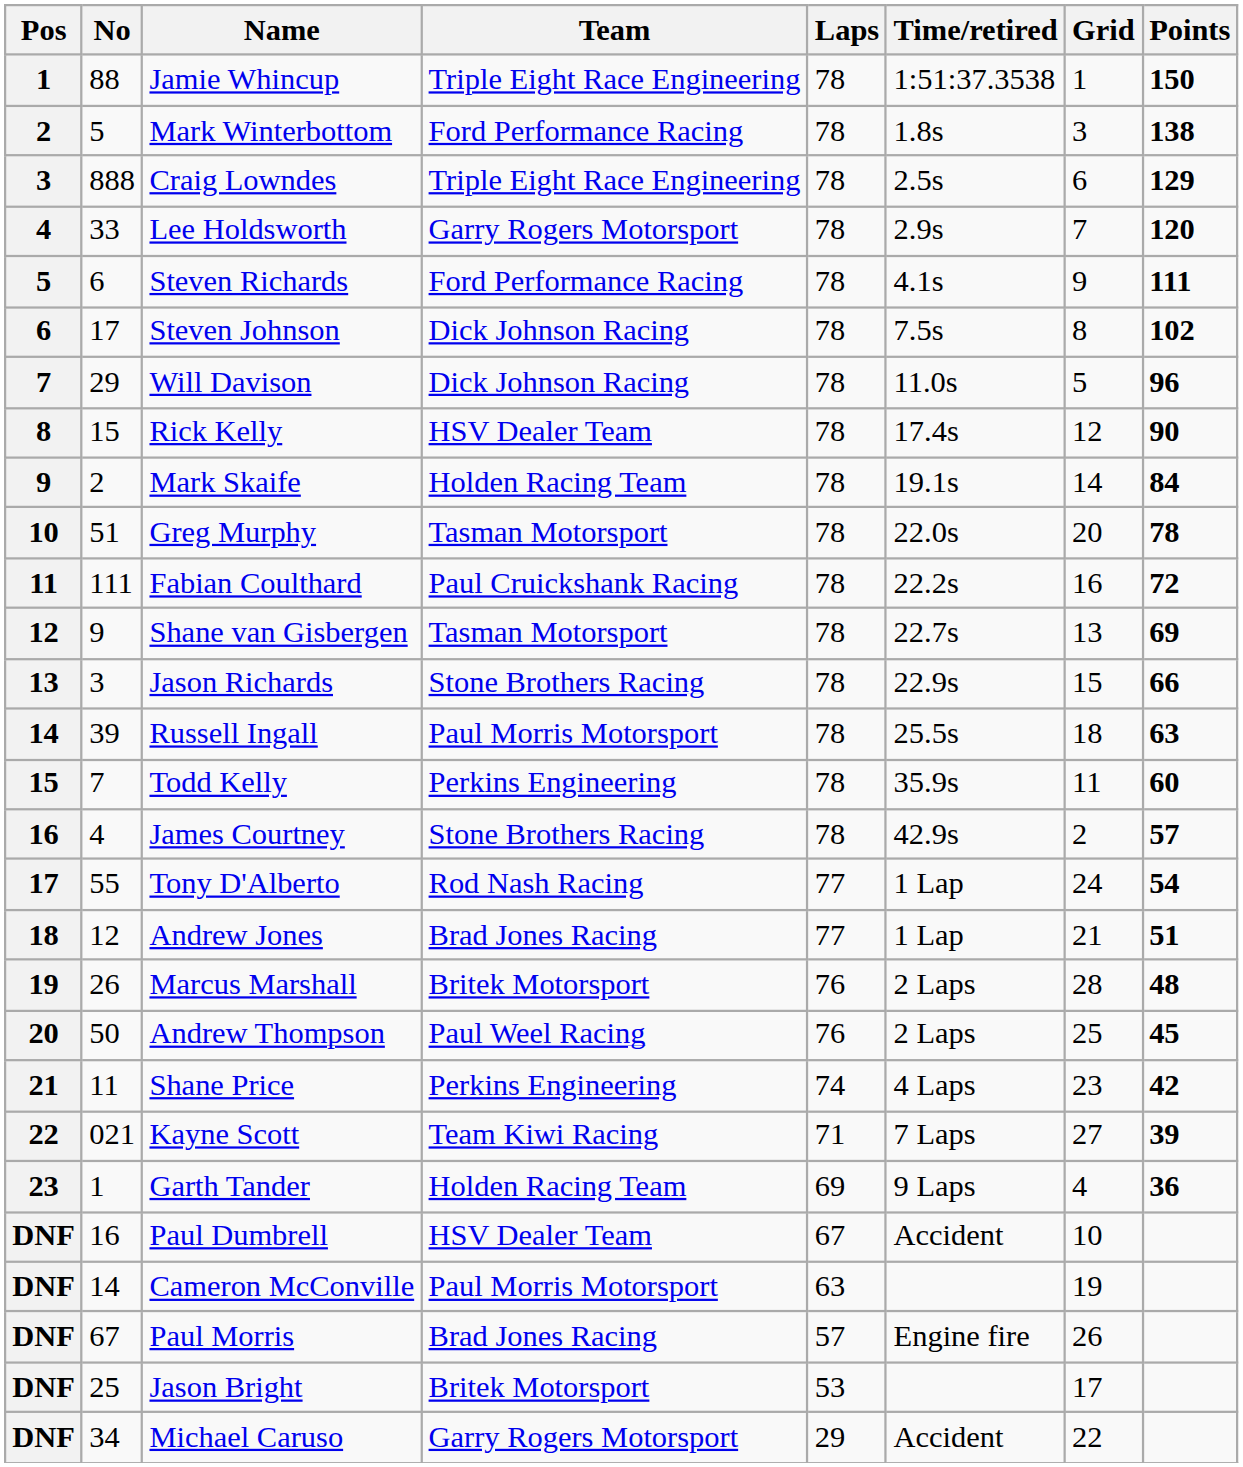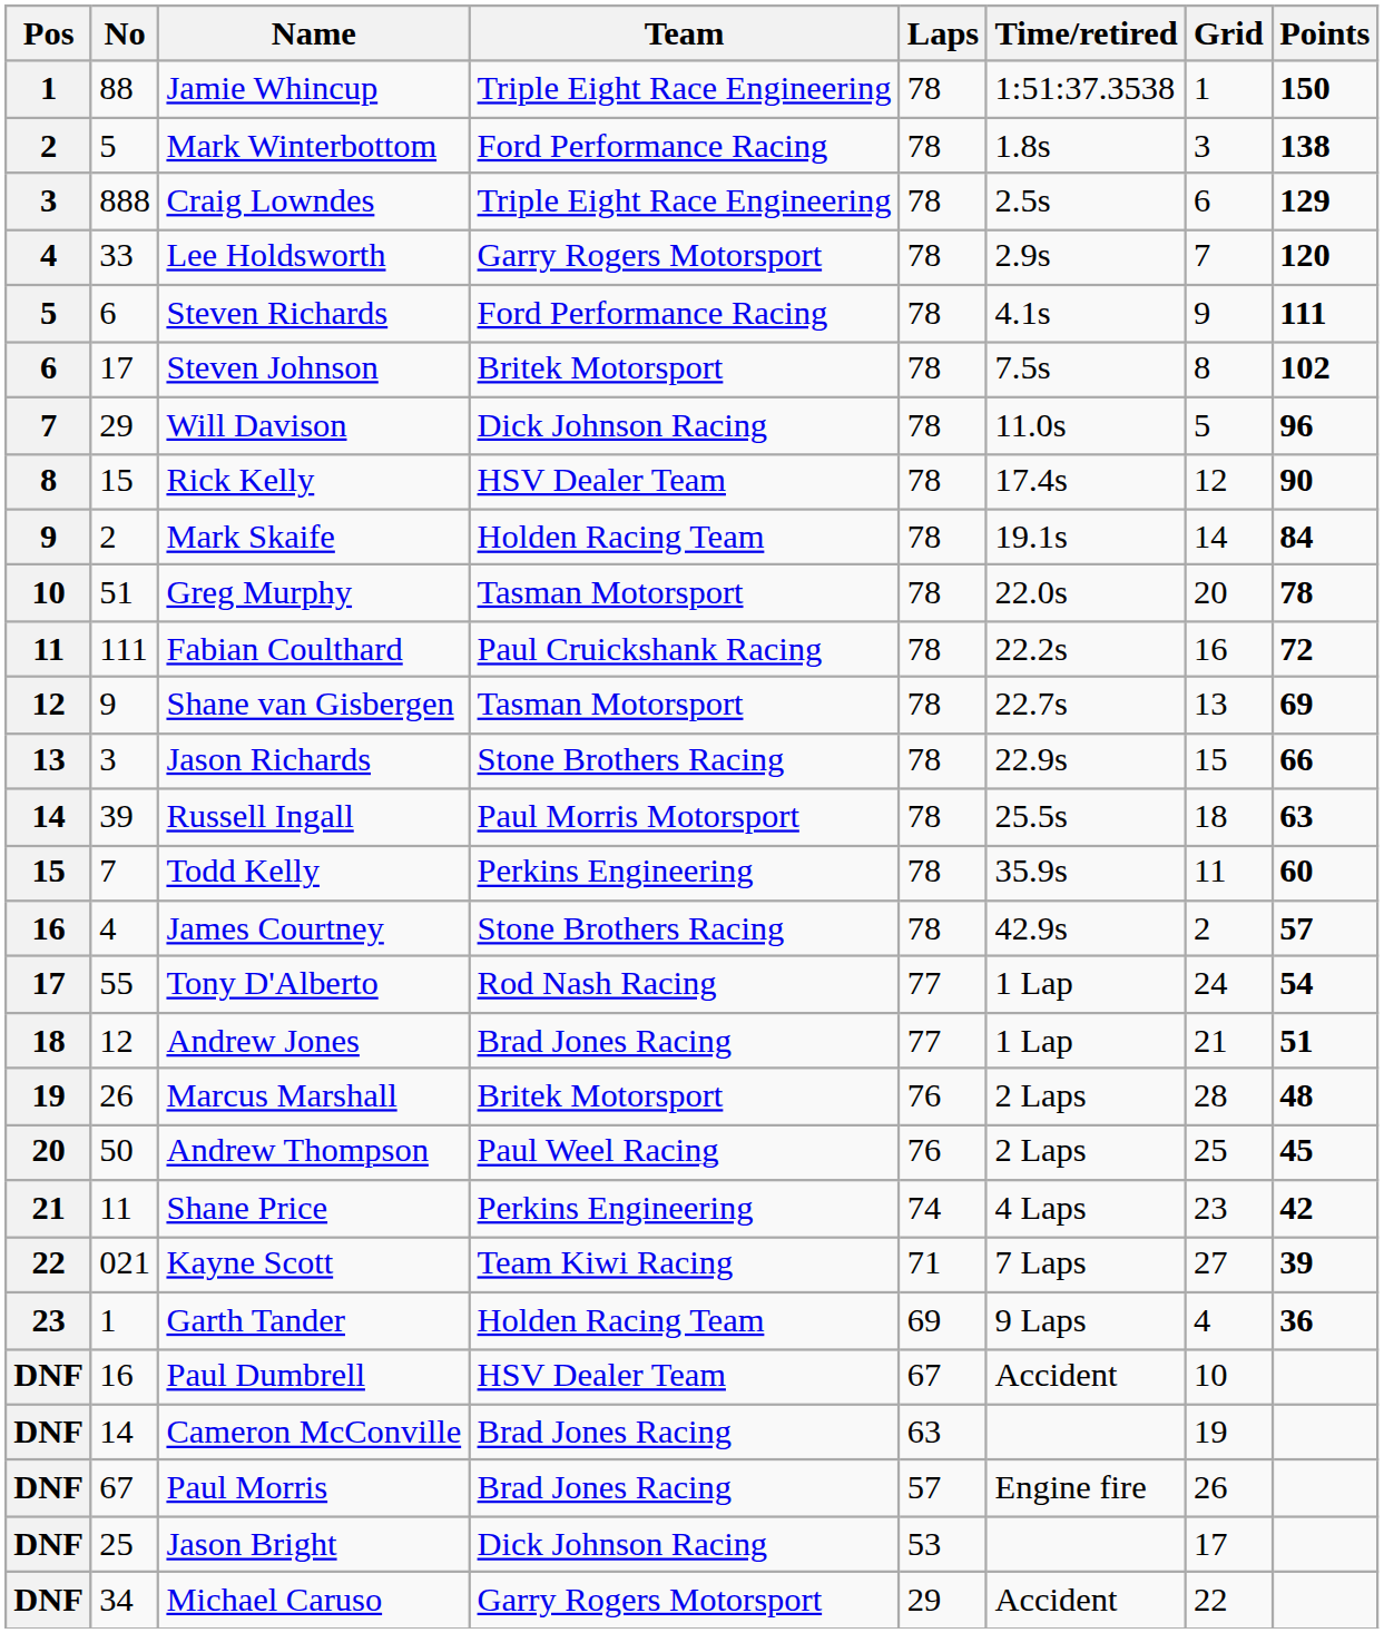Steven Johnson | Team: Dick Johnson Racing -> Britek Motorsport
Cameron McConville | Team: Paul Morris Motorsport -> Brad Jones Racing
Jason Bright | Team: Britek Motorsport -> Dick Johnson Racing
